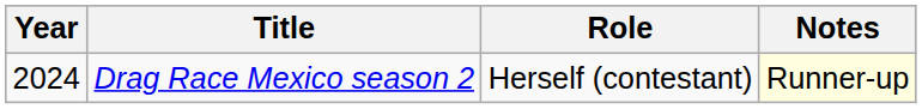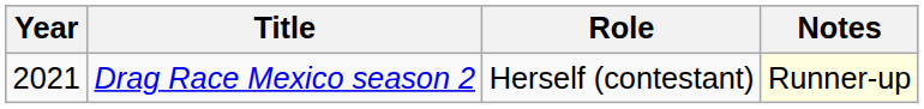Drag Race Mexico season 2 | Year: 2024 -> 2021
